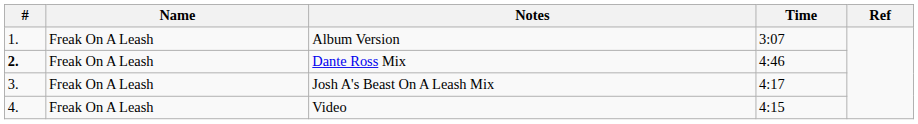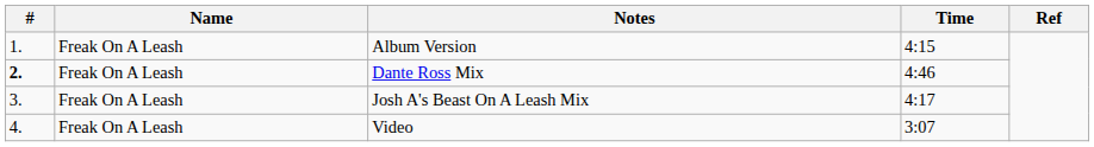Album Version | Time: 3:07 -> 4:15
Video | Time: 4:15 -> 3:07
